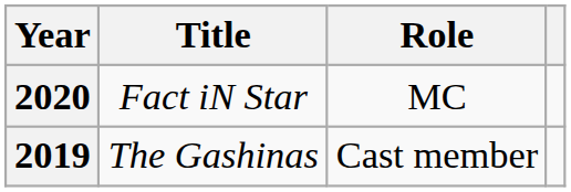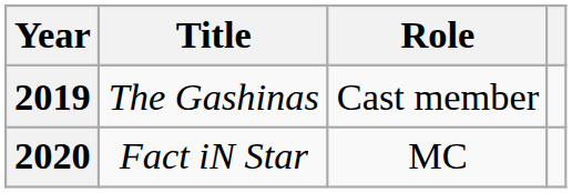rows swapped: 2019 <-> 2020
